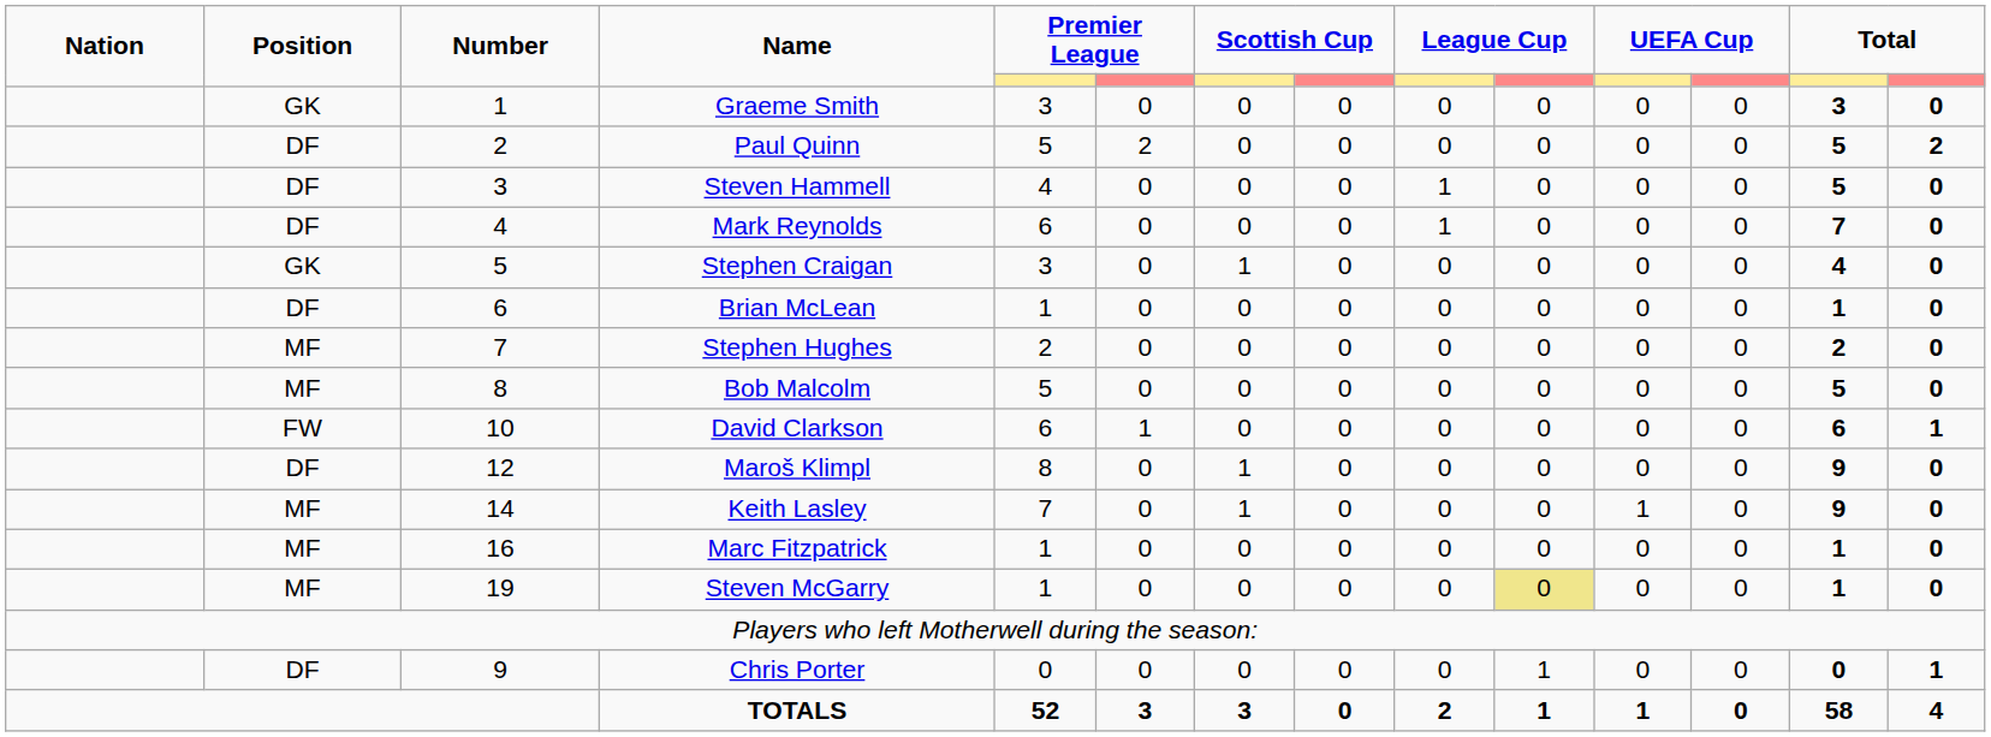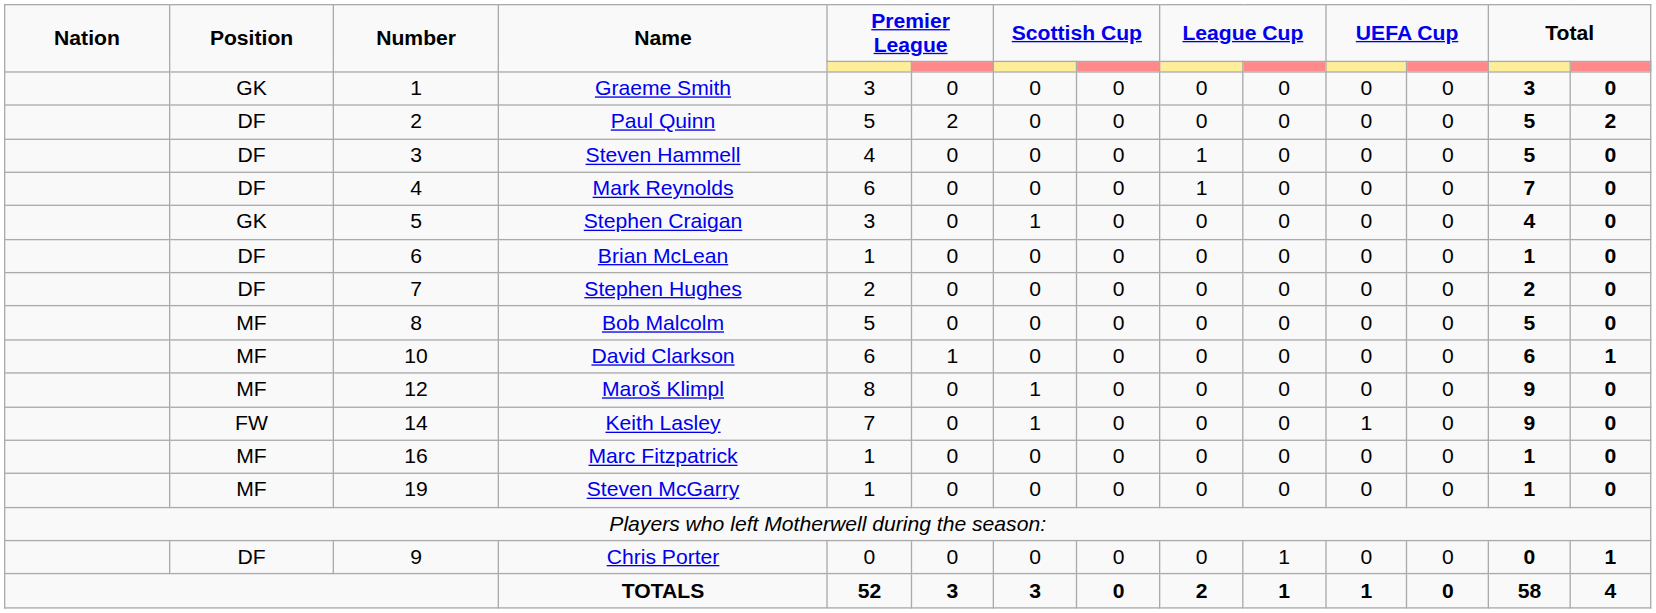Stephen Hughes | Position: MF -> DF
David Clarkson | Position: FW -> MF
Maroš Klimpl | Position: DF -> MF
Keith Lasley | Position: MF -> FW
Steven McGarry | column 10: khaki background -> no background
